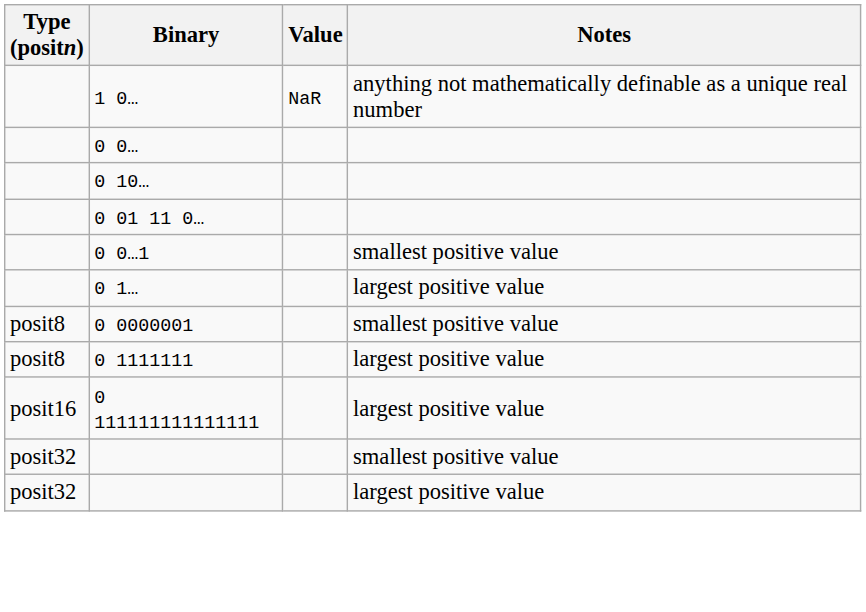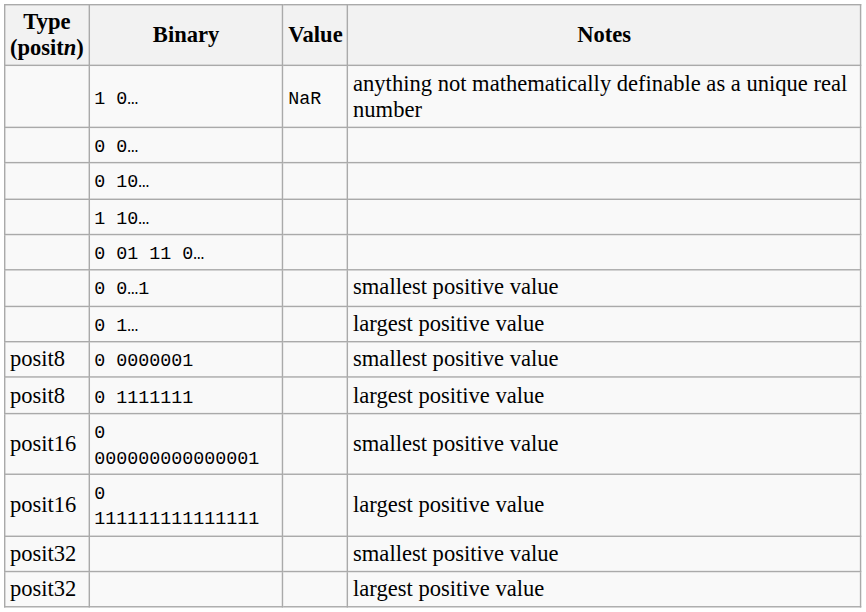+ row: 1 10…
+ row: posit16 | 0 000000000000001 | smallest positive value
